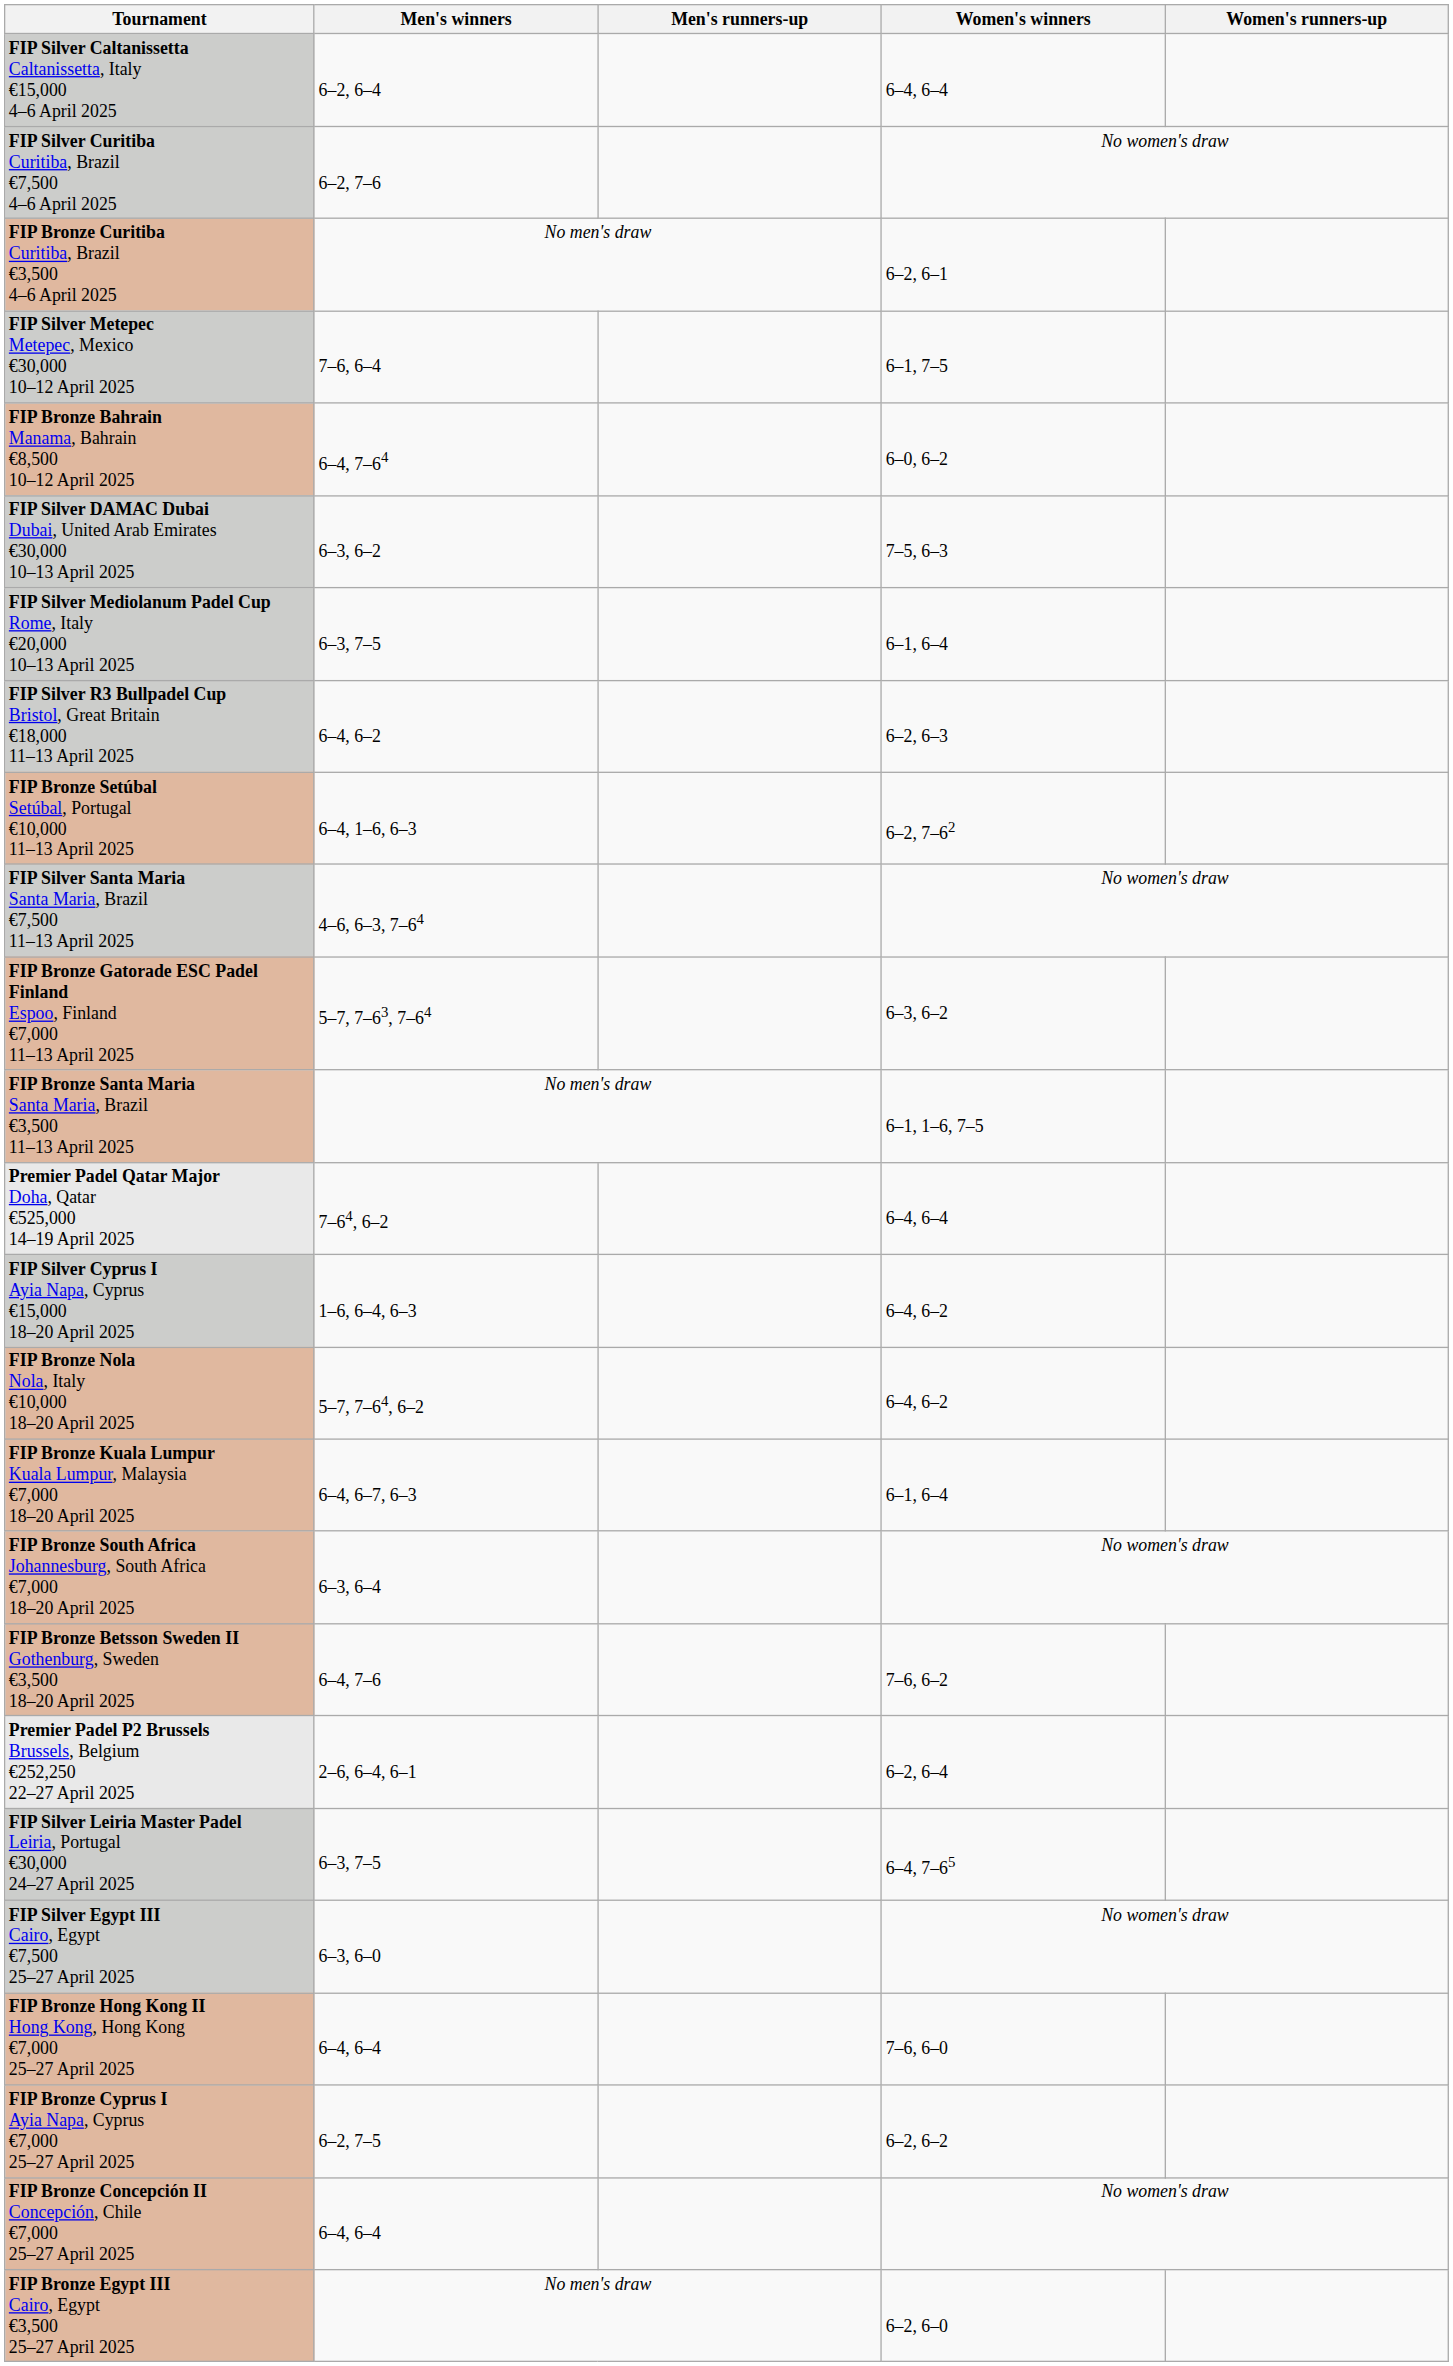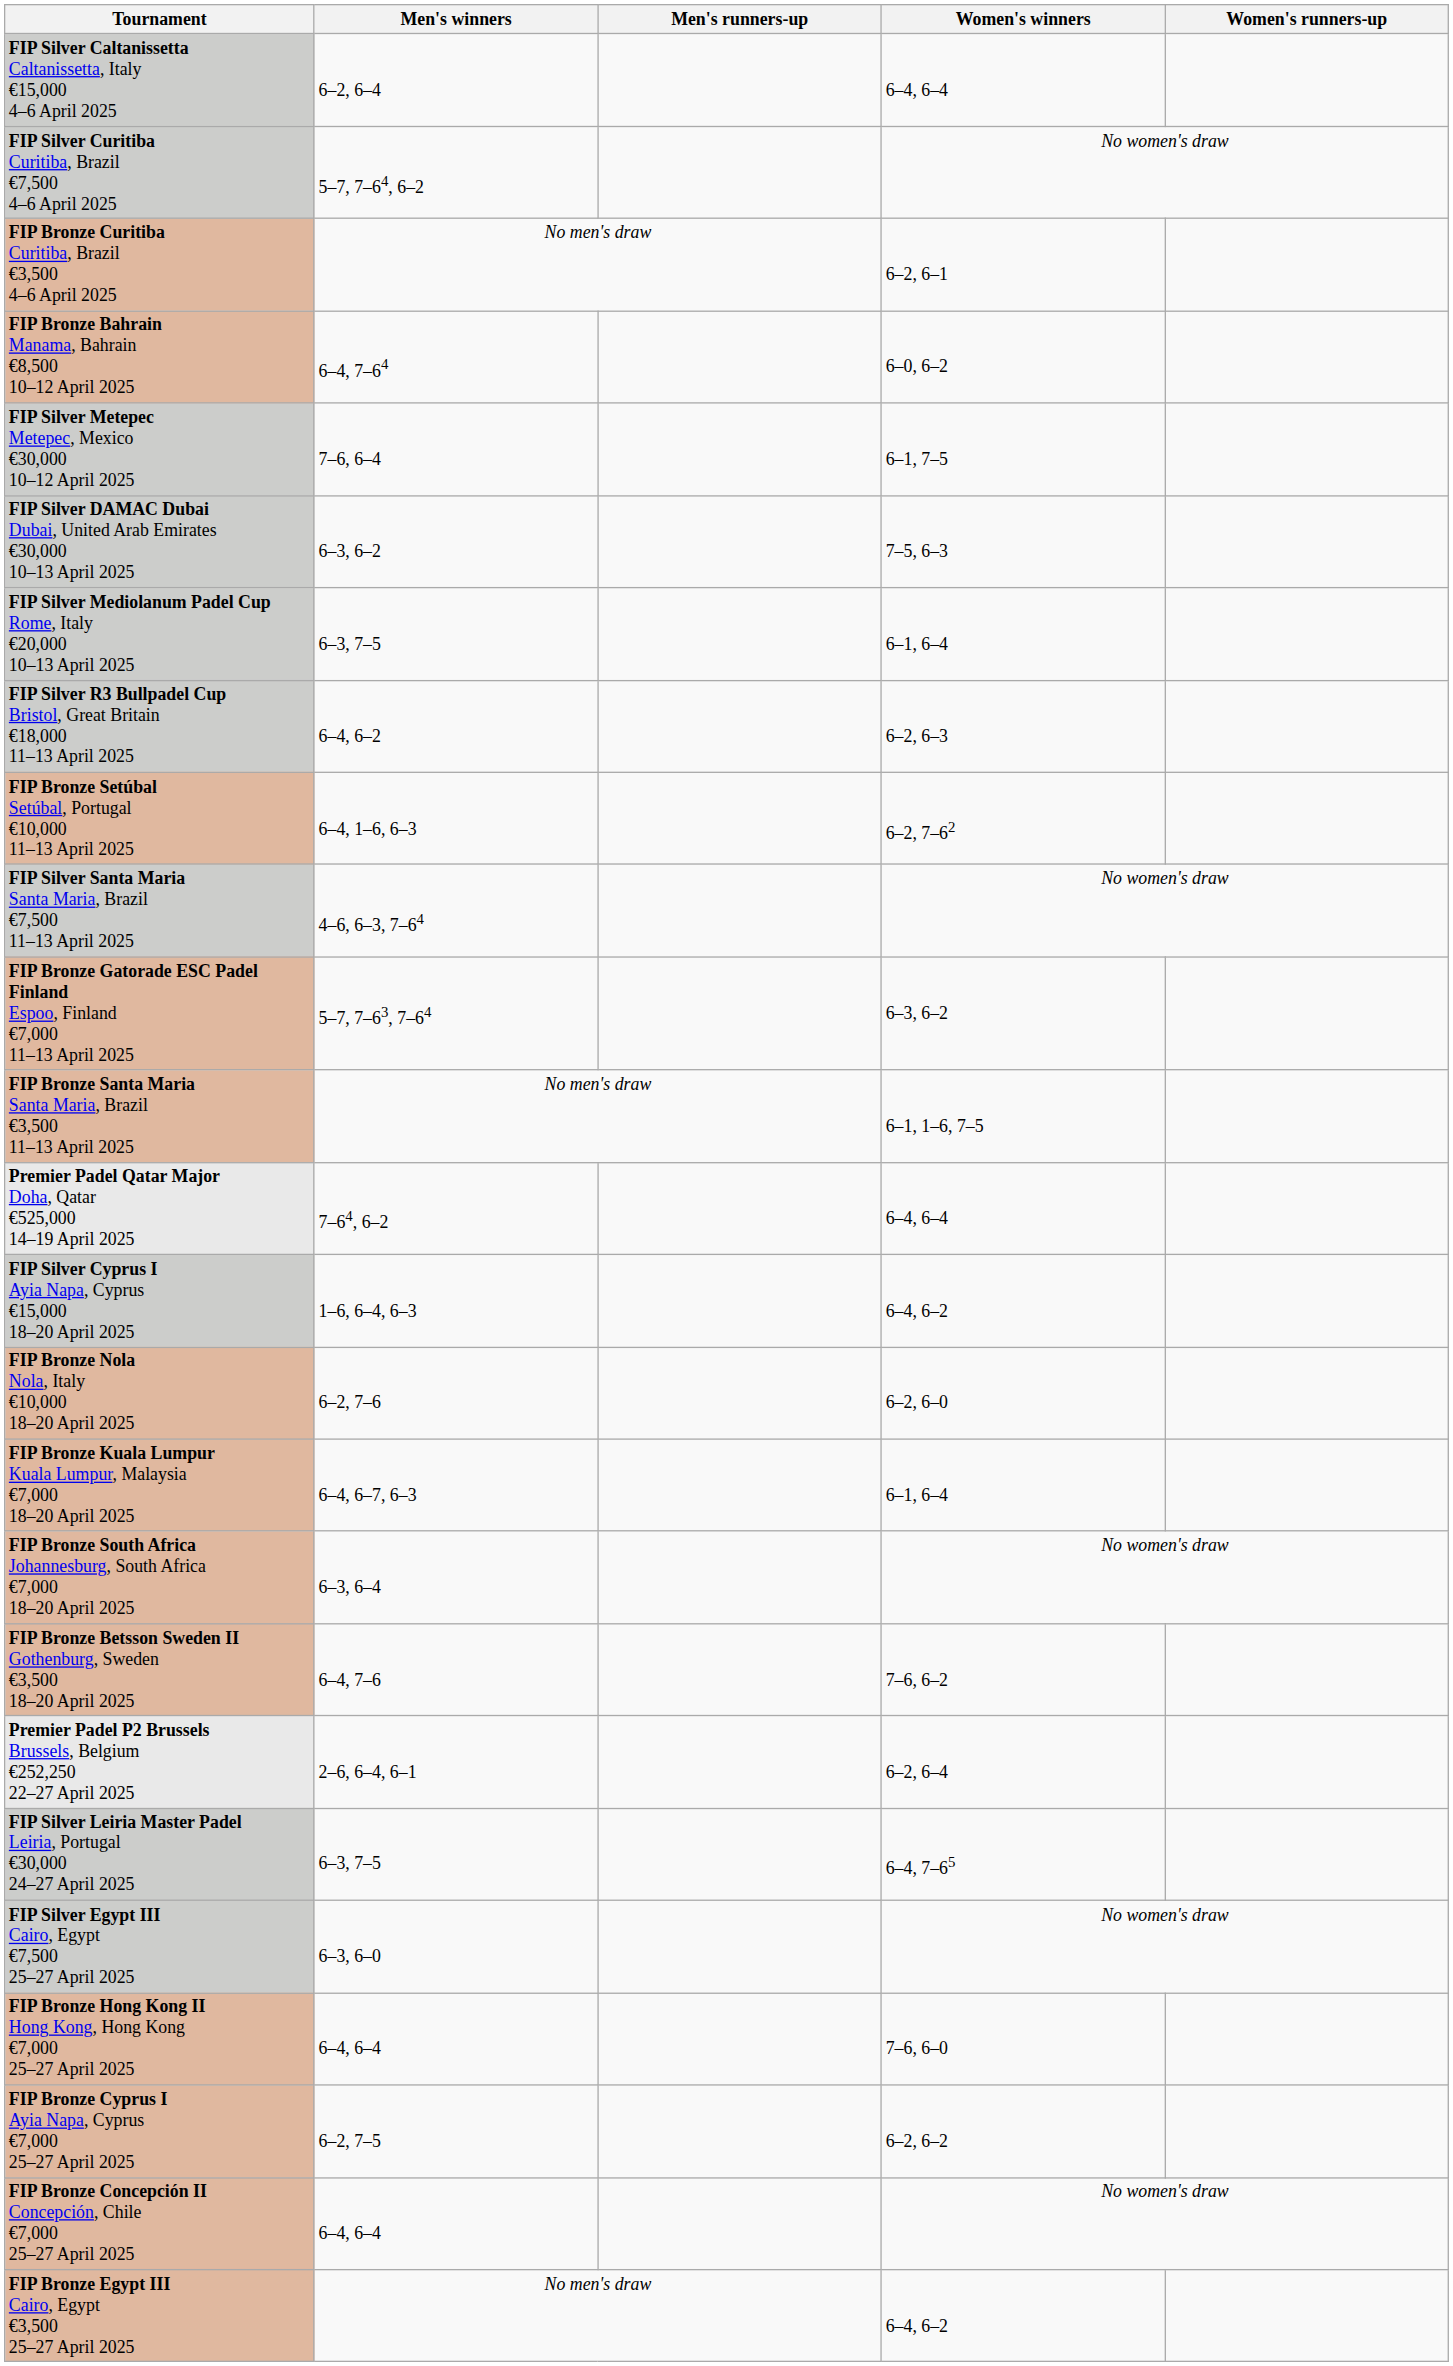FIP Silver Curitiba Curitiba, Brazil €7,500 4–6 April 2025 | Men's winners: 6–2, 7–6 -> 5–7, 7–64, 6–2
rows swapped: FIP Silver Metepec Metepec, Mexico €30,000 10–12 April 2025 <-> FIP Bronze Bahrain Manama, Bahrain €8,500 10–12 April 2025
FIP Bronze Nola Nola, Italy €10,000 18–20 April 2025 | Men's winners: 5–7, 7–64, 6–2 -> 6–2, 7–6
FIP Bronze Nola Nola, Italy €10,000 18–20 April 2025 | Women's winners: 6–4, 6–2 -> 6–2, 6–0
FIP Bronze Egypt III Cairo, Egypt €3,500 25–27 April 2025 | Women's winners: 6–2, 6–0 -> 6–4, 6–2
